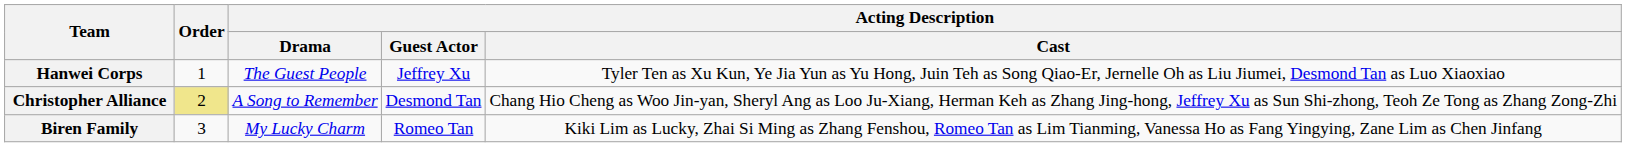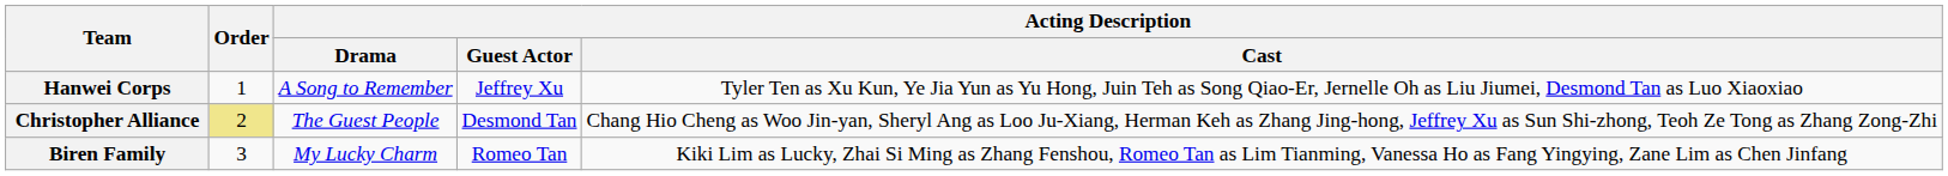Hanwei Corps | Acting Description / Drama: The Guest People -> A Song to Remember
Christopher Alliance | Acting Description / Drama: A Song to Remember -> The Guest People
